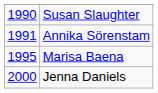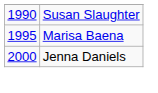- row: 1991 | Annika Sörenstam
